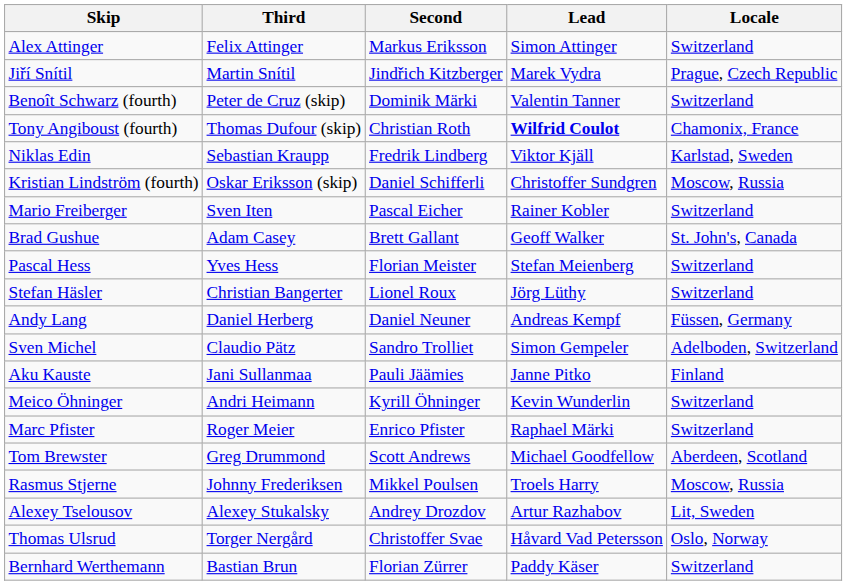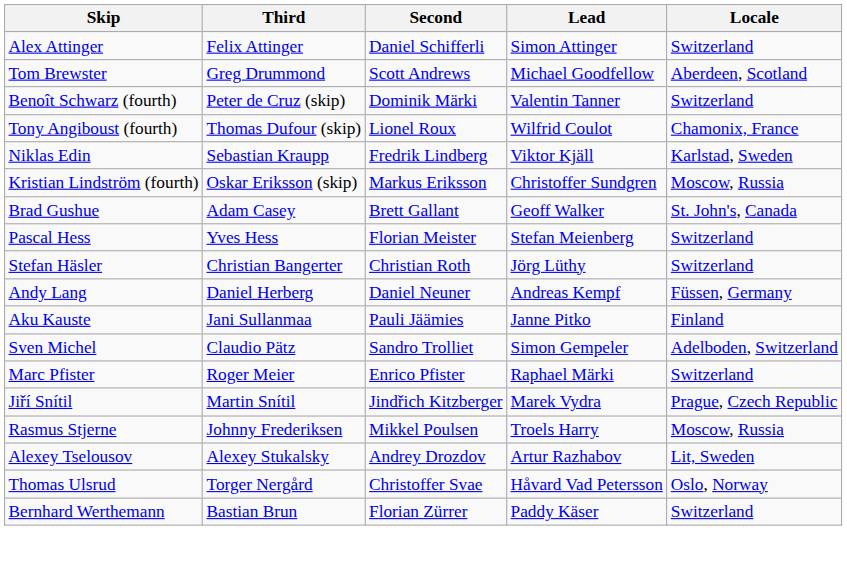Alex Attinger | Second: Markus Eriksson -> Daniel Schifferli
rows swapped: Tom Brewster <-> Jiří Snítil
Tony Angiboust (fourth) | Second: Christian Roth -> Lionel Roux
Tony Angiboust (fourth) | Lead: bold -> normal
Kristian Lindström (fourth) | Second: Daniel Schifferli -> Markus Eriksson
- row: Mario Freiberger | Sven Iten | Pascal Eicher | Rainer Kobler | Switzerland
Stefan Häsler | Second: Lionel Roux -> Christian Roth
rows swapped: Aku Kauste <-> Sven Michel
- row: Meico Öhninger | Andri Heimann | Kyrill Öhninger | Kevin Wunderlin | Switzerland
